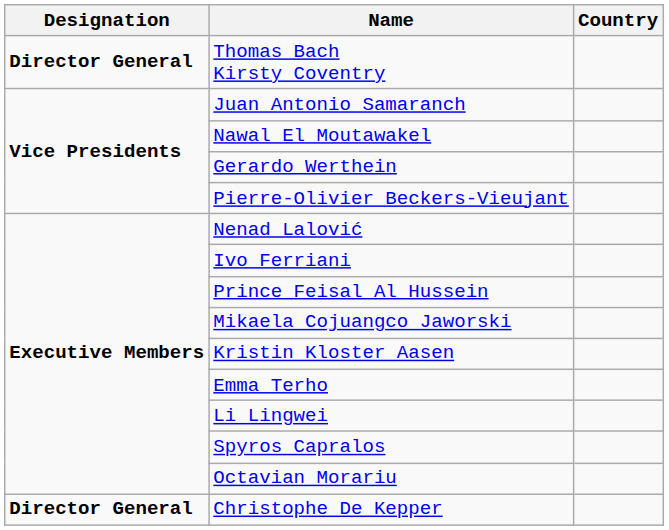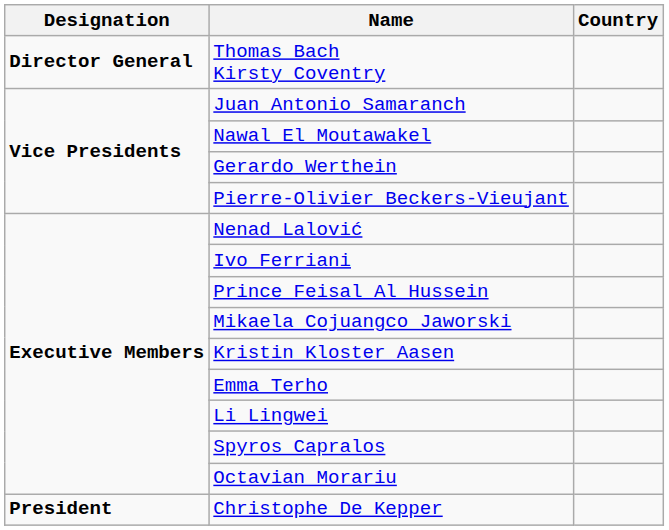Christophe De Kepper | Designation: Director General -> President
